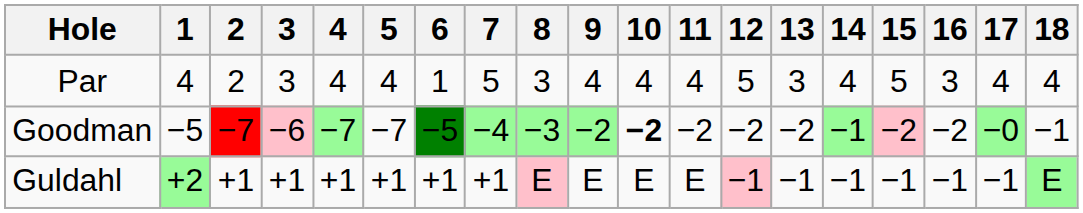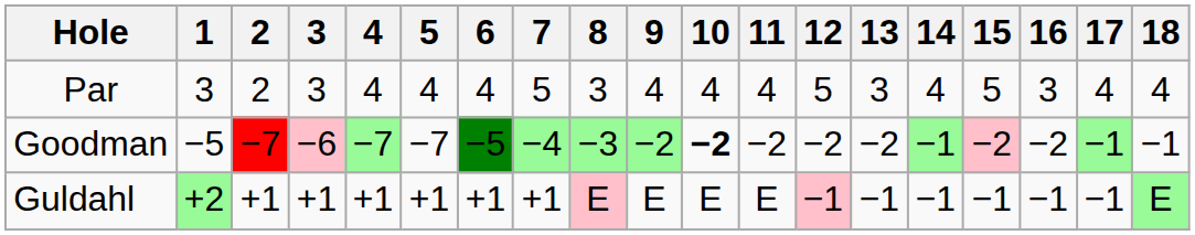Par | 1: 4 -> 3
Par | 6: 1 -> 4
Goodman | 17: −0 -> −1
